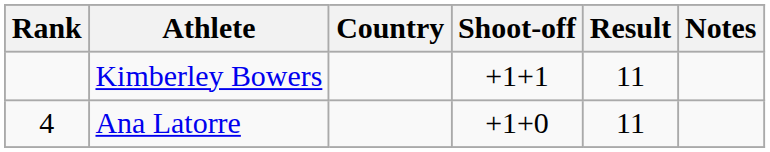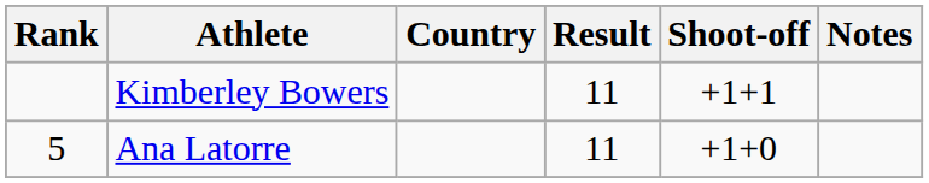columns swapped: Result <-> Shoot-off
Ana Latorre | Rank: 4 -> 5
